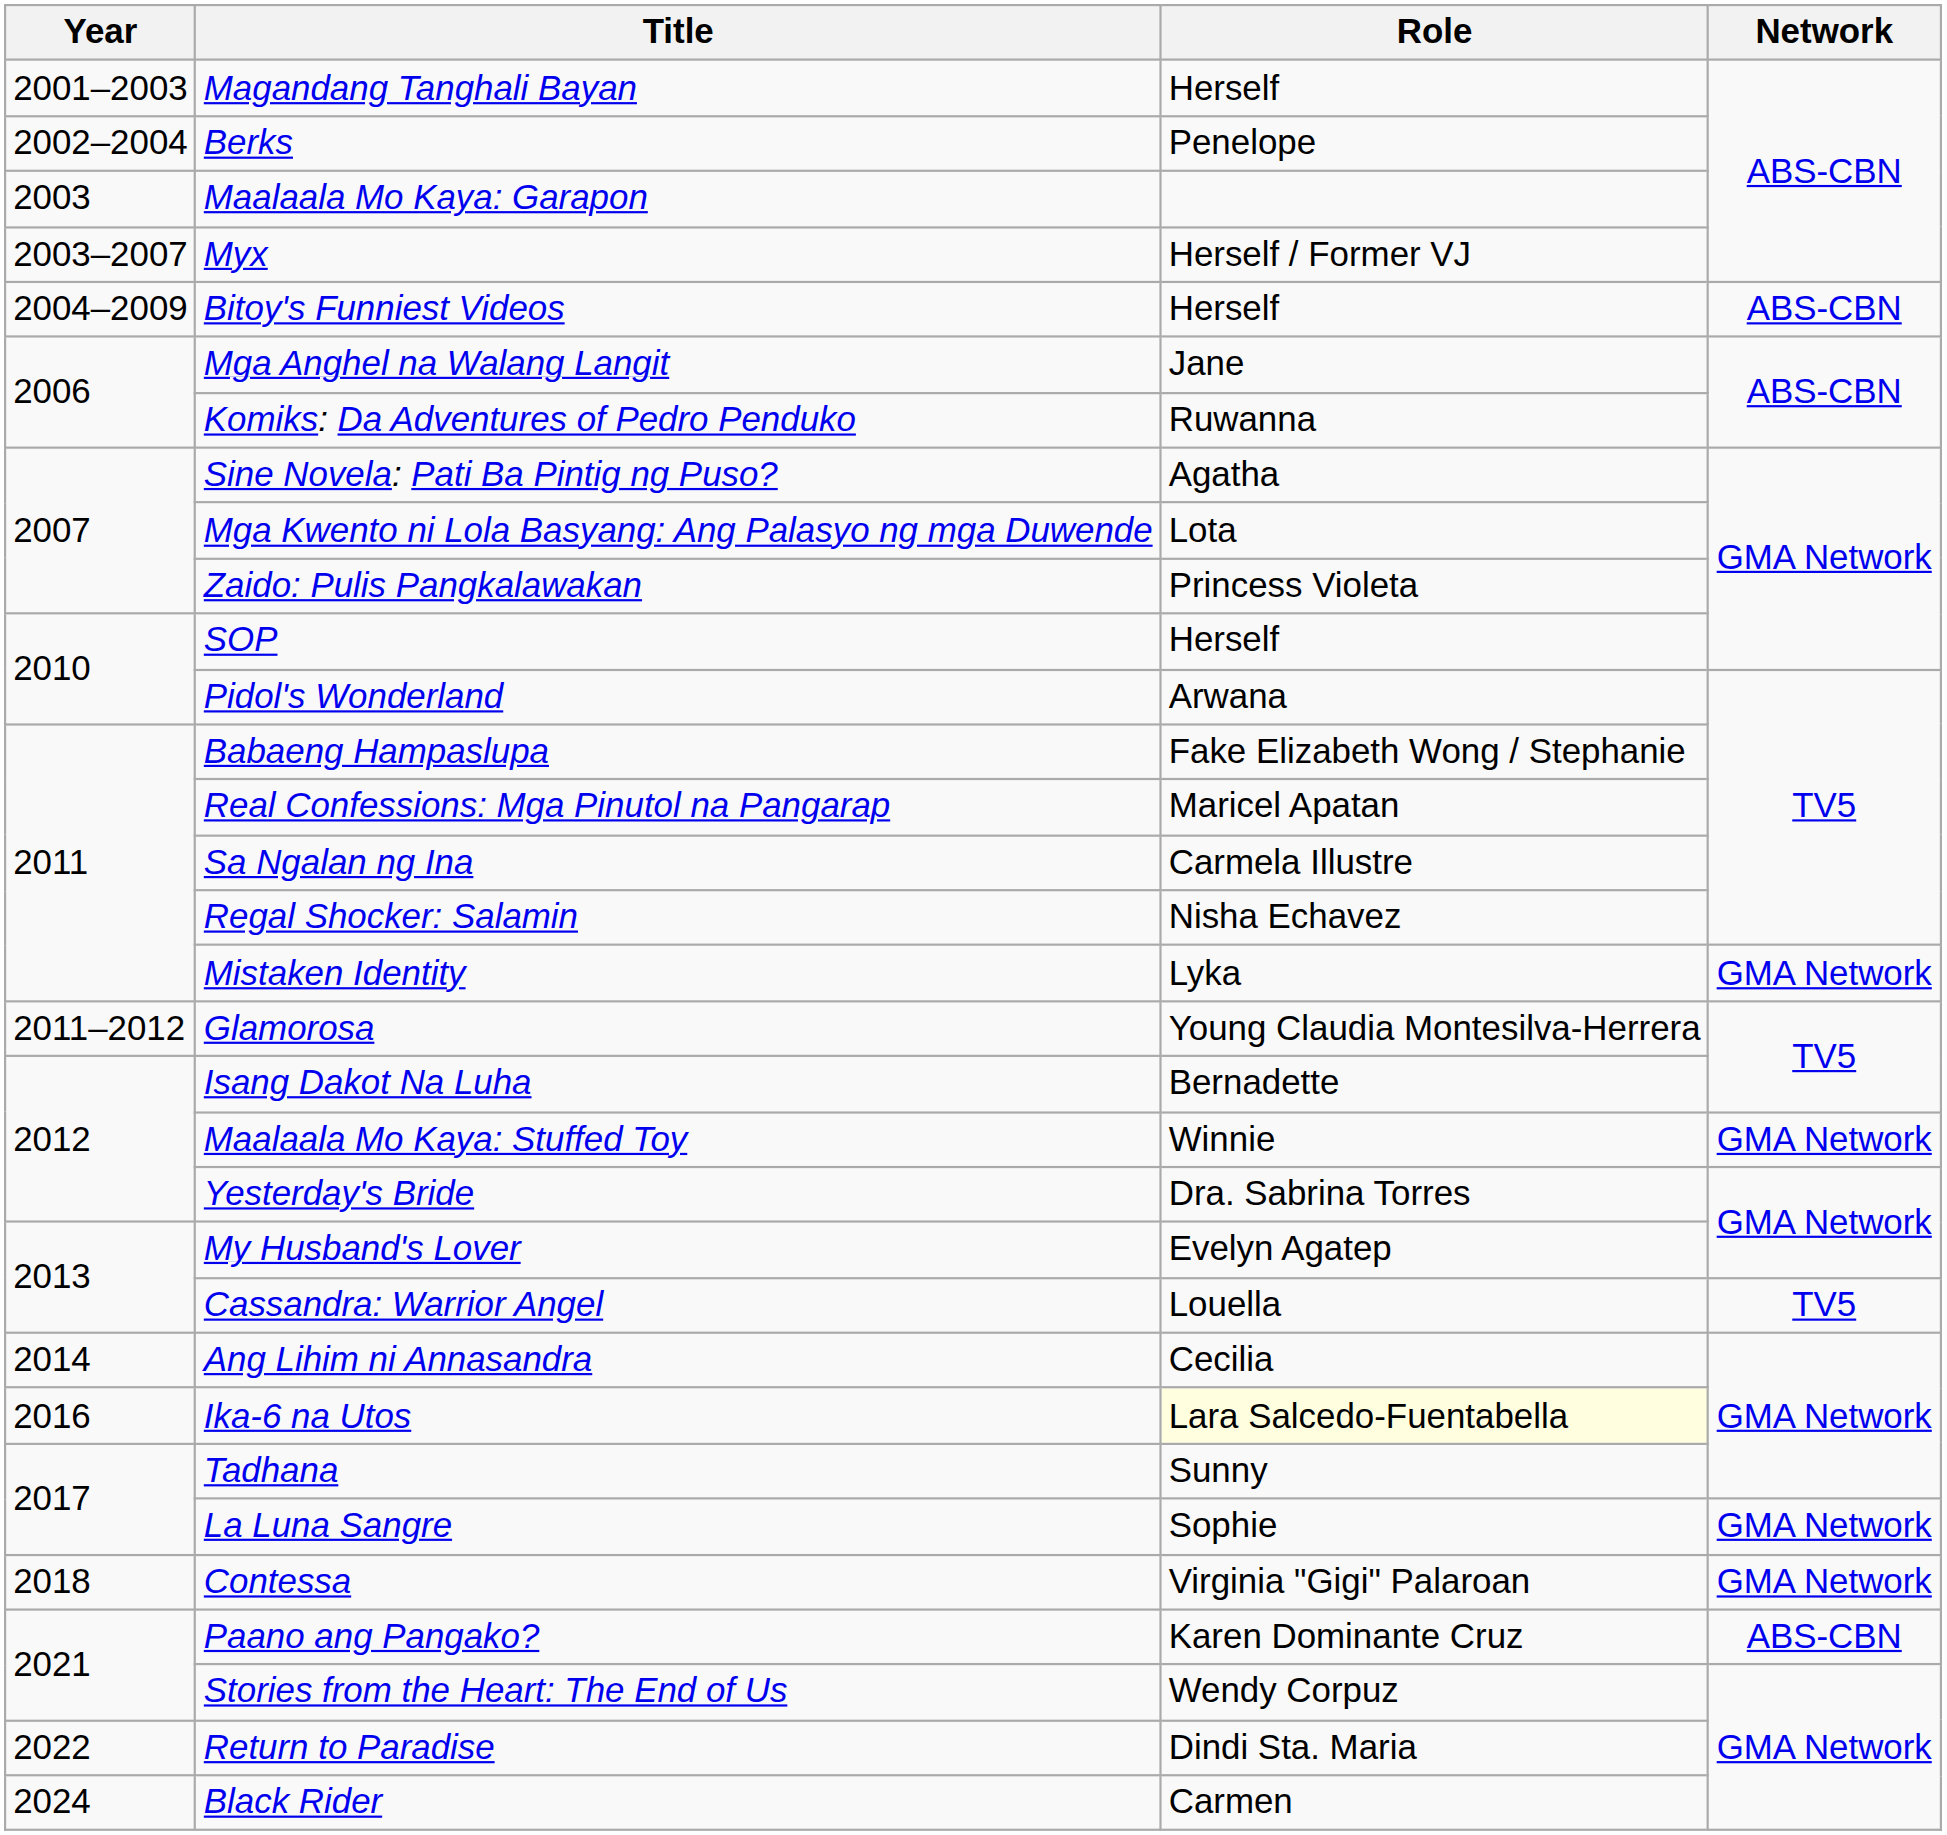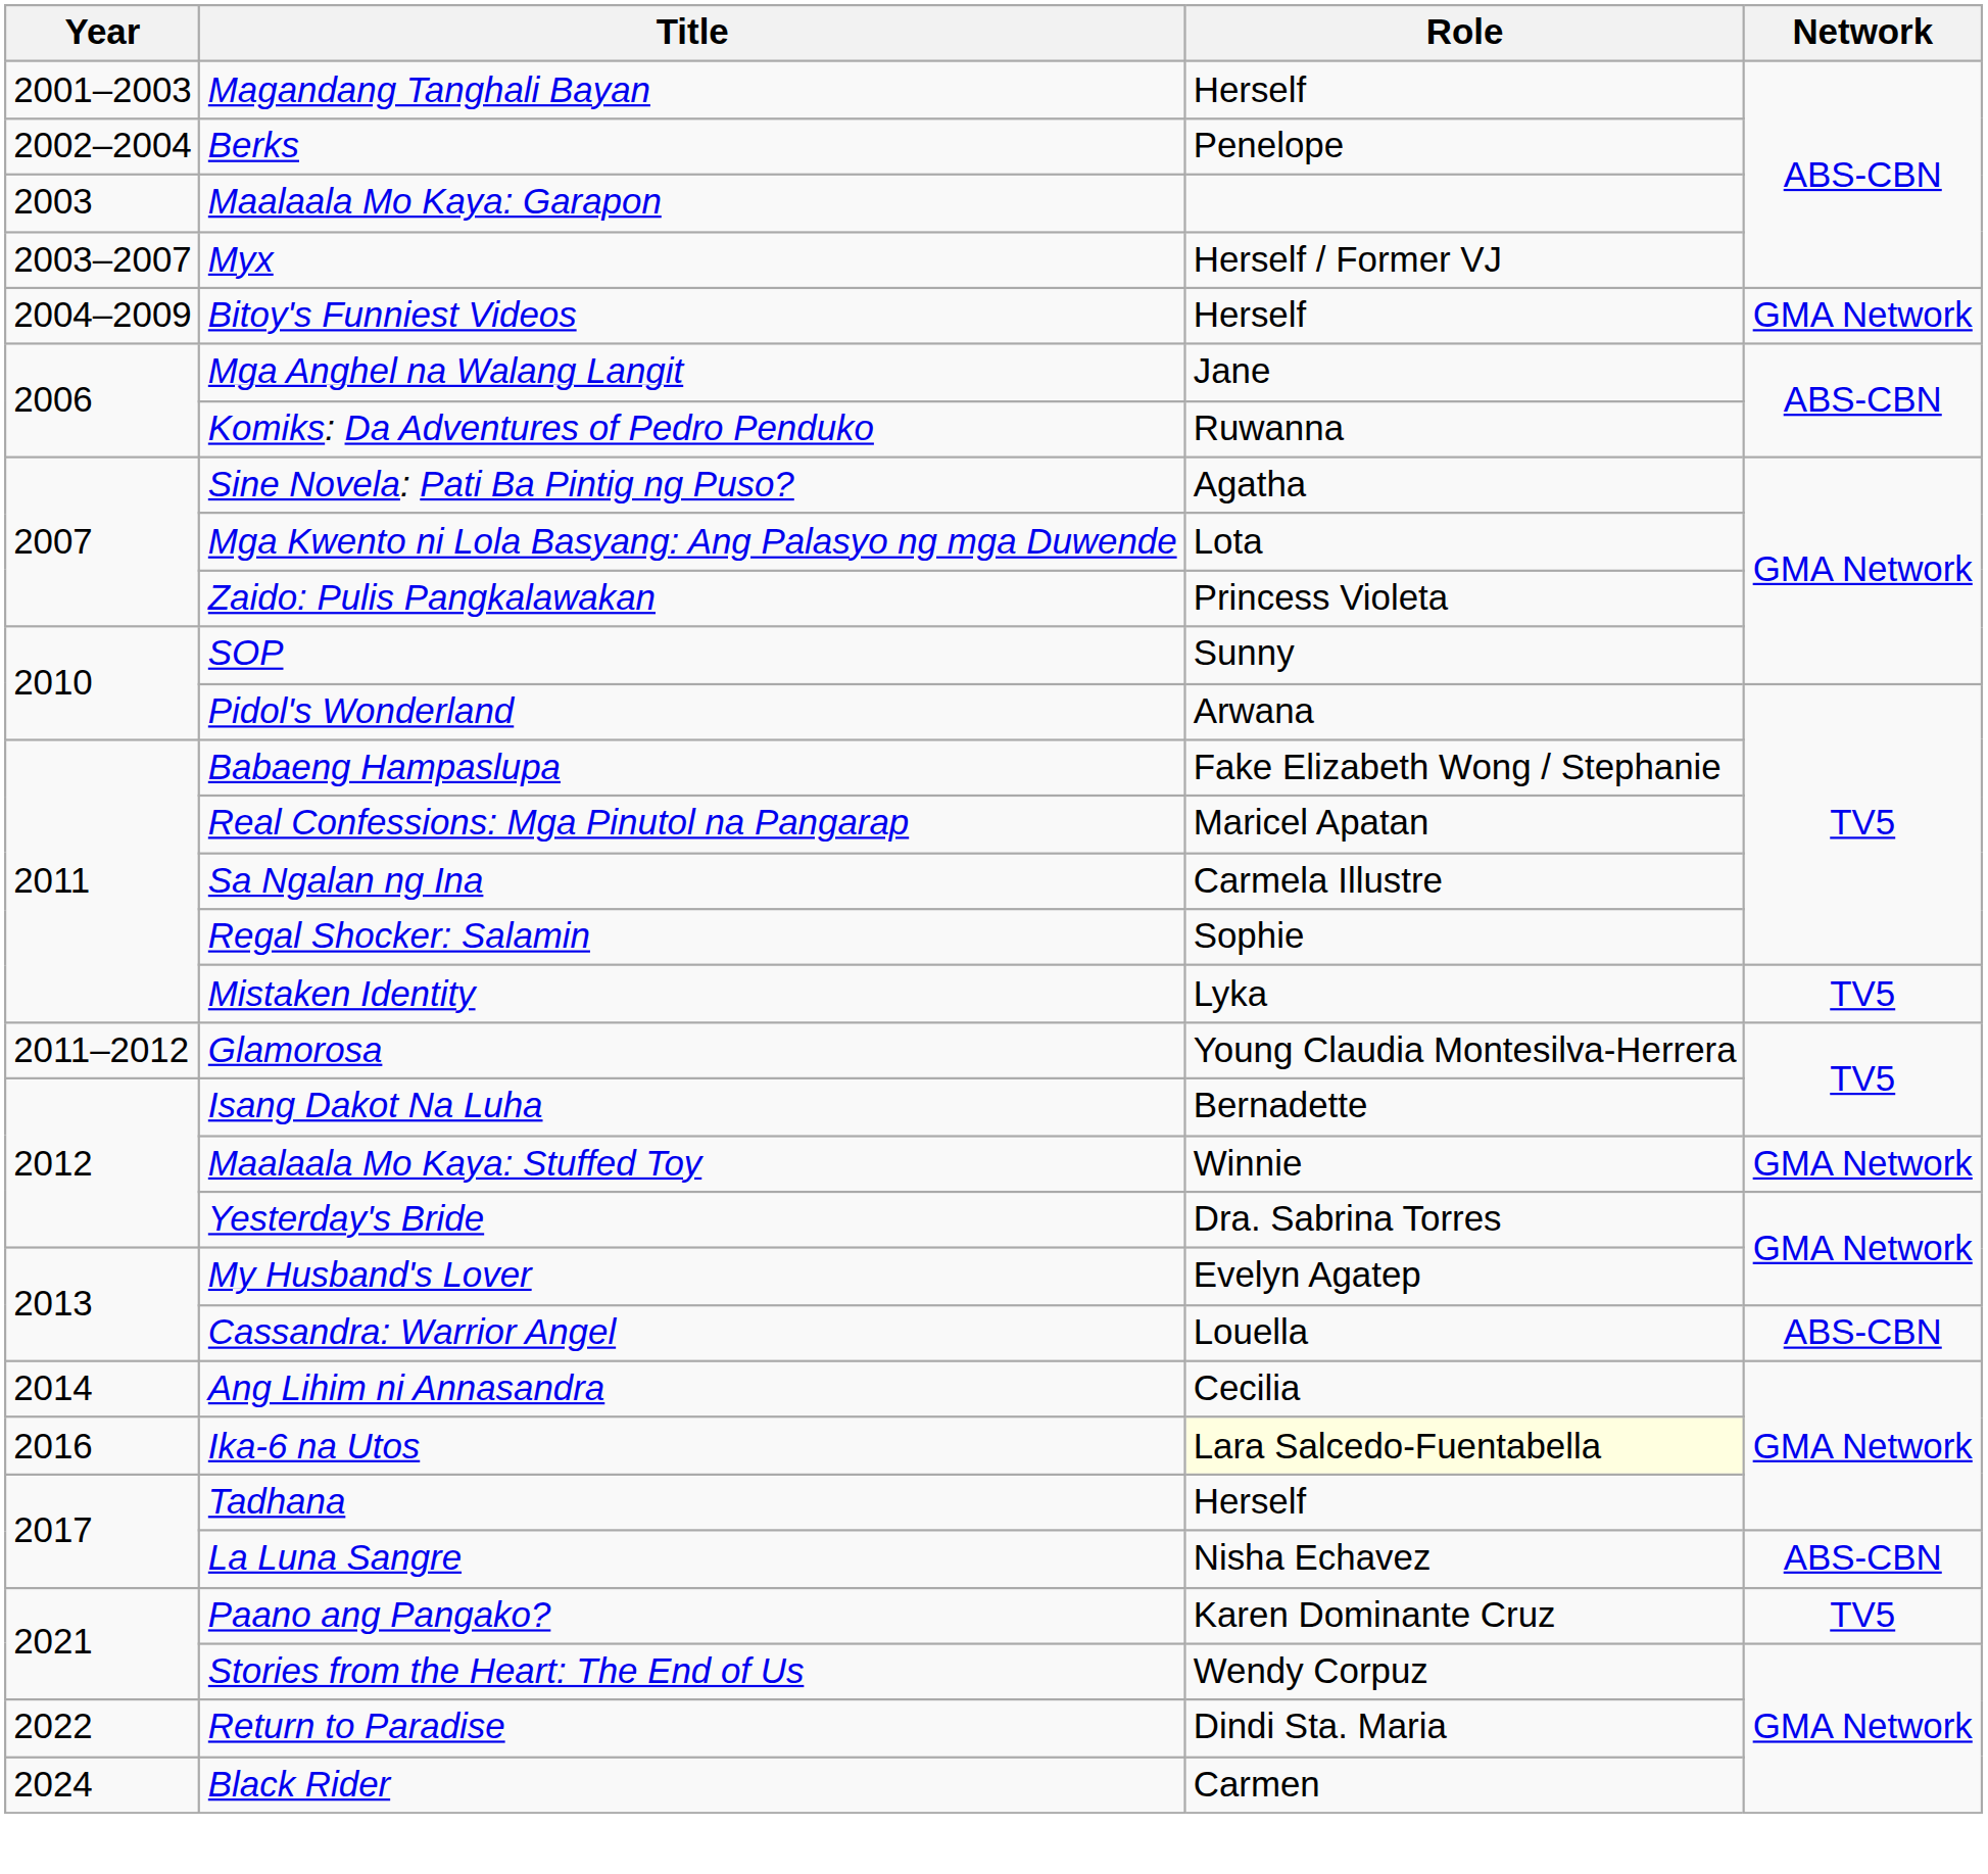Bitoy's Funniest Videos | Network: ABS-CBN -> GMA Network
SOP | Role: Herself -> Sunny
Regal Shocker: Salamin | Role: Nisha Echavez -> Sophie
Mistaken Identity | Network: GMA Network -> TV5
Cassandra: Warrior Angel | Network: TV5 -> ABS-CBN
Tadhana | Role: Sunny -> Herself
La Luna Sangre | Role: Sophie -> Nisha Echavez
La Luna Sangre | Network: GMA Network -> ABS-CBN
- row: 2018 | Contessa | Virginia "Gigi" Palaroan | GMA Network
Paano ang Pangako? | Network: ABS-CBN -> TV5
